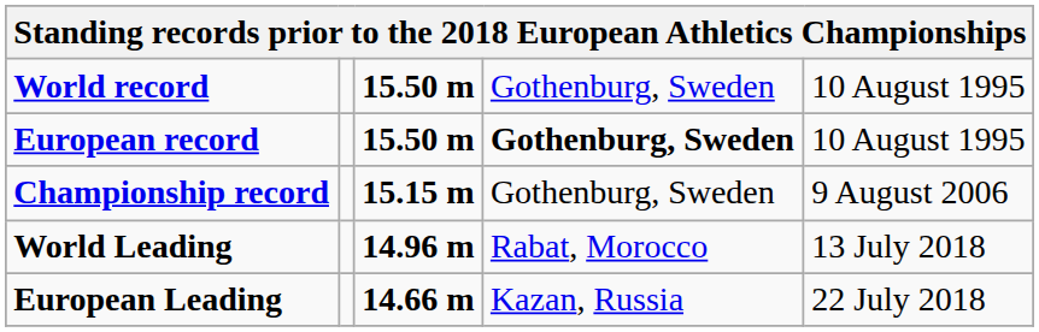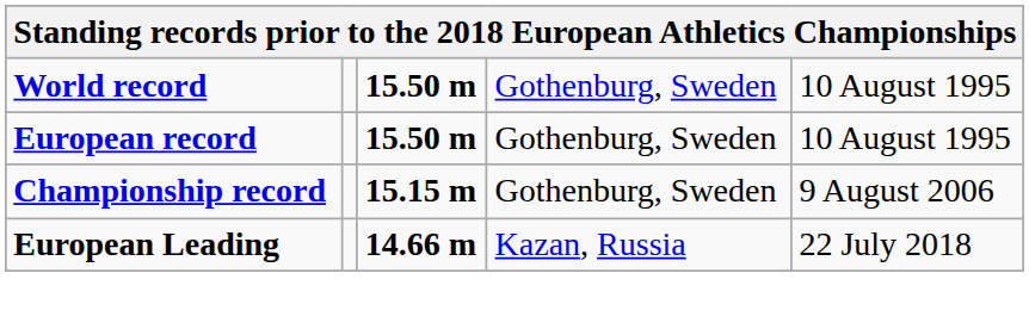European record | column 4: bold -> normal
- row: World Leading | 14.96 m | Rabat, Morocco | 13 July 2018
